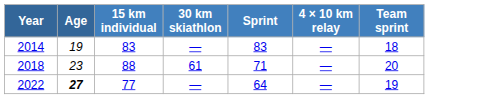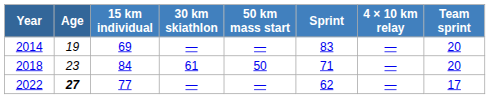+ column: 50 km mass start | — | 50 | —
2014 | 15 km individual: 83 -> 69
2014 | Team sprint: 18 -> 20
2018 | 15 km individual: 88 -> 84
2022 | Sprint: 64 -> 62
2022 | Team sprint: 19 -> 17
